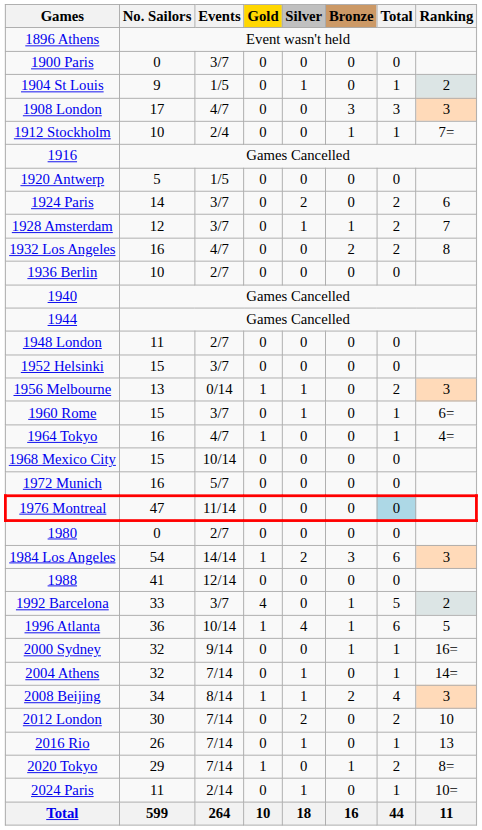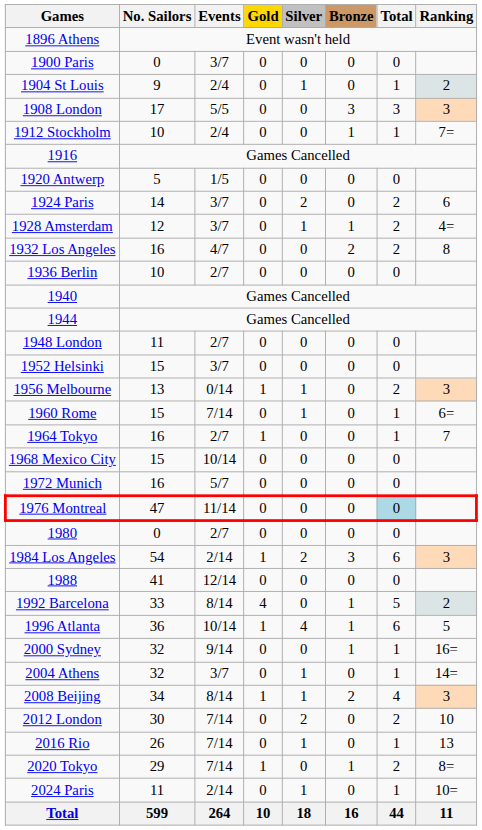1904 St Louis | Events: 1/5 -> 2/4
1908 London | Events: 4/7 -> 5/5
1928 Amsterdam | Ranking: 7 -> 4=
1960 Rome | Events: 3/7 -> 7/14
1964 Tokyo | Events: 4/7 -> 2/7
1964 Tokyo | Ranking: 4= -> 7
1984 Los Angeles | Events: 14/14 -> 2/14
1992 Barcelona | Events: 3/7 -> 8/14
2004 Athens | Events: 7/14 -> 3/7
